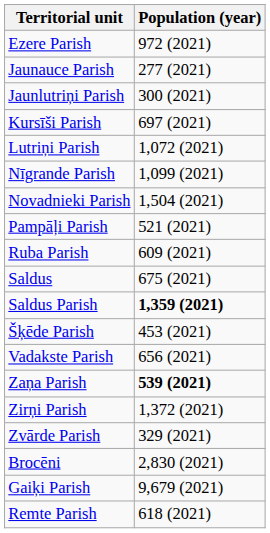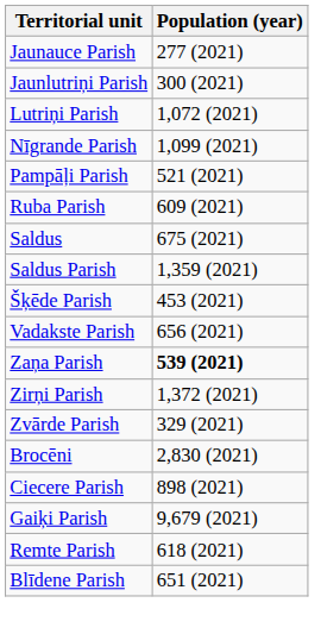- row: Ezere Parish | 972 (2021)
- row: Kursīši Parish | 697 (2021)
- row: Novadnieki Parish | 1,504 (2021)
Saldus Parish | Population (year): bold -> normal
+ row: Ciecere Parish | 898 (2021)
+ row: Blīdene Parish | 651 (2021)
